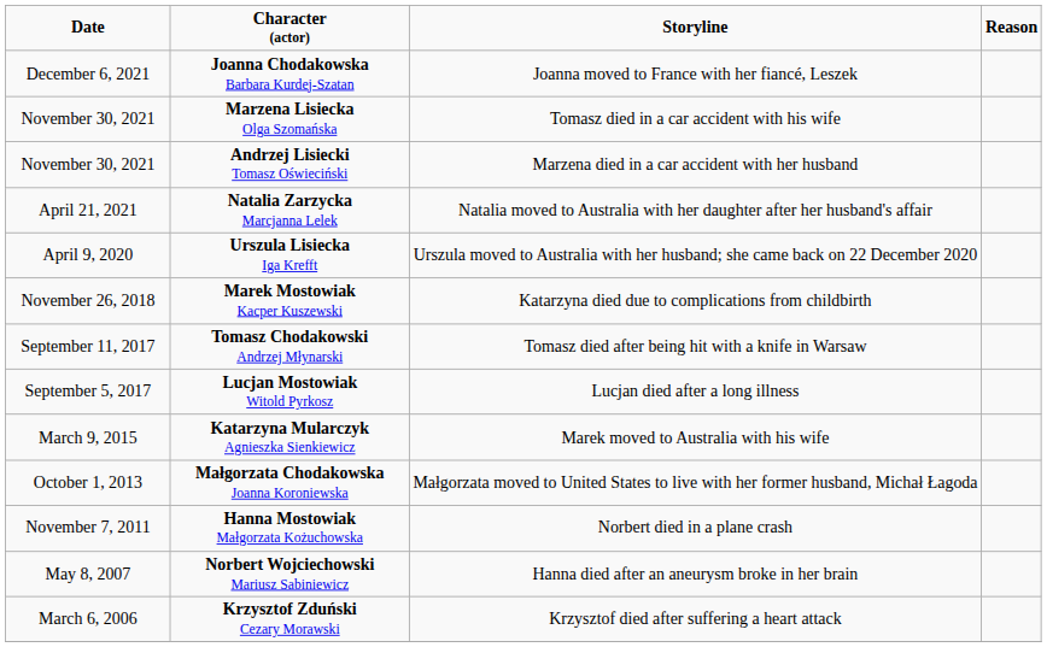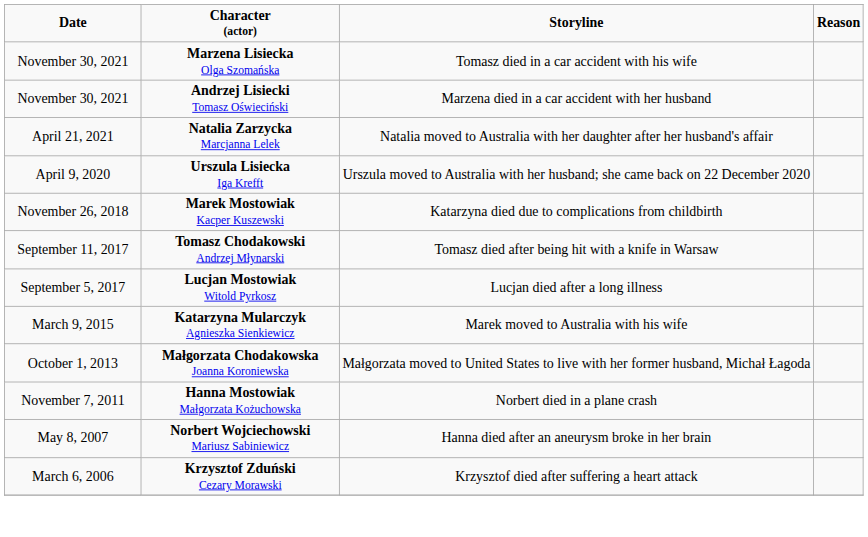- row: December 6, 2021 | Joanna Chodakowska Barbara Kurdej-Szatan | Joanna moved to France with her fiancé, Leszek
